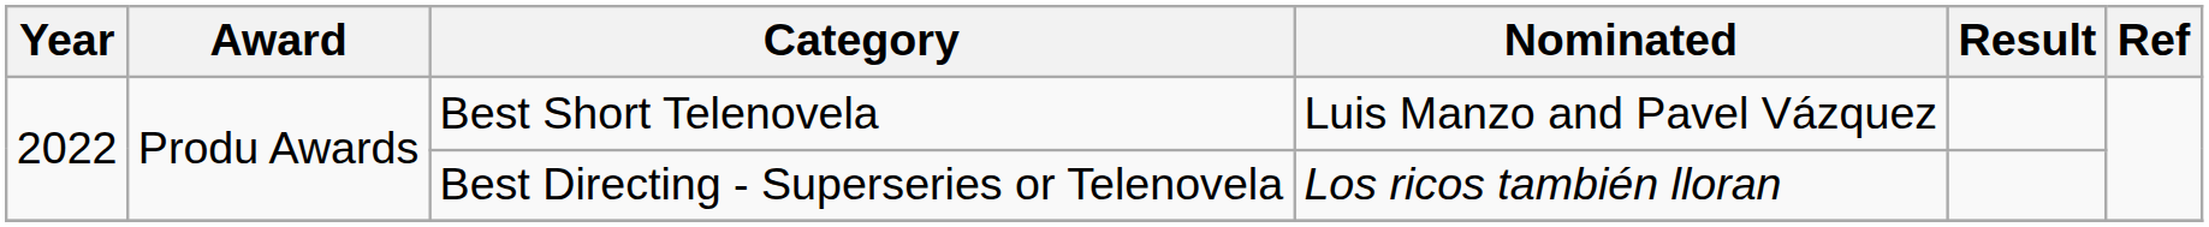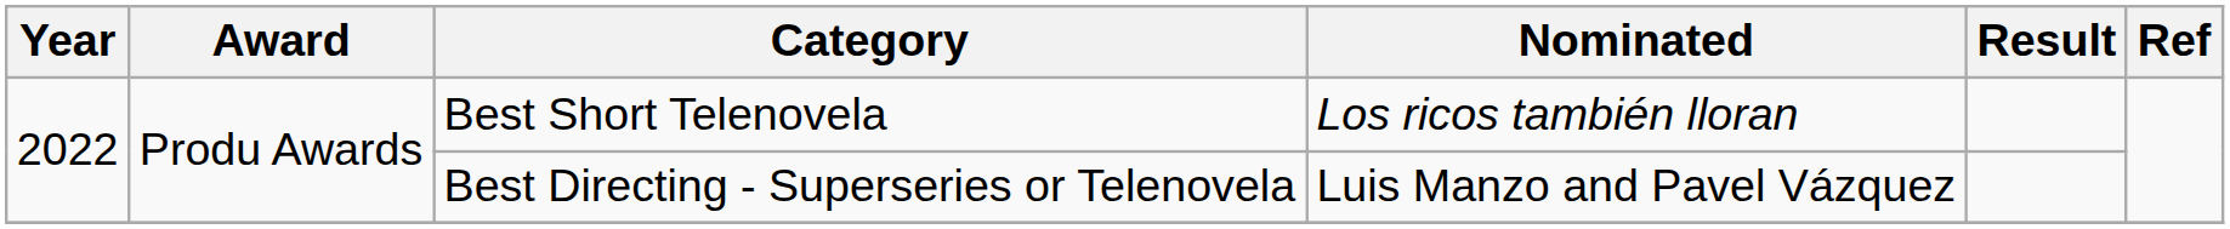Best Short Telenovela | Nominated: Luis Manzo and Pavel Vázquez -> Los ricos también lloran
Best Directing - Superseries or Telenovela | Nominated: Los ricos también lloran -> Luis Manzo and Pavel Vázquez
